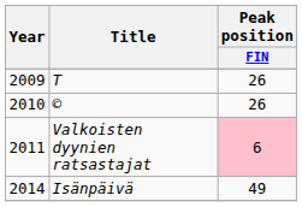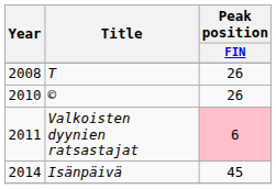T | Year: 2009 -> 2008
Isänpäivä | Peak position / FIN: 49 -> 45
